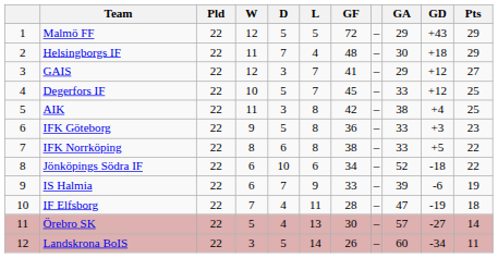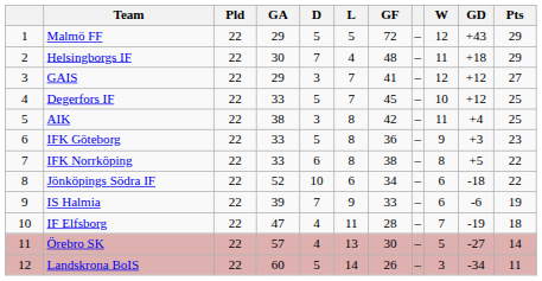columns swapped: W <-> GA
